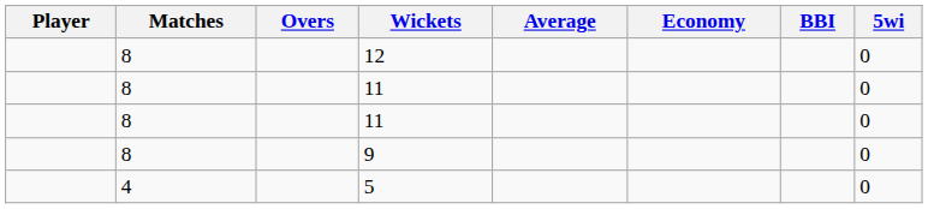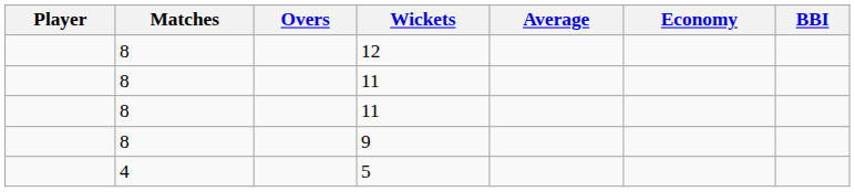- column: 5wi | 0 | 0 | 0 | 0 | 0
